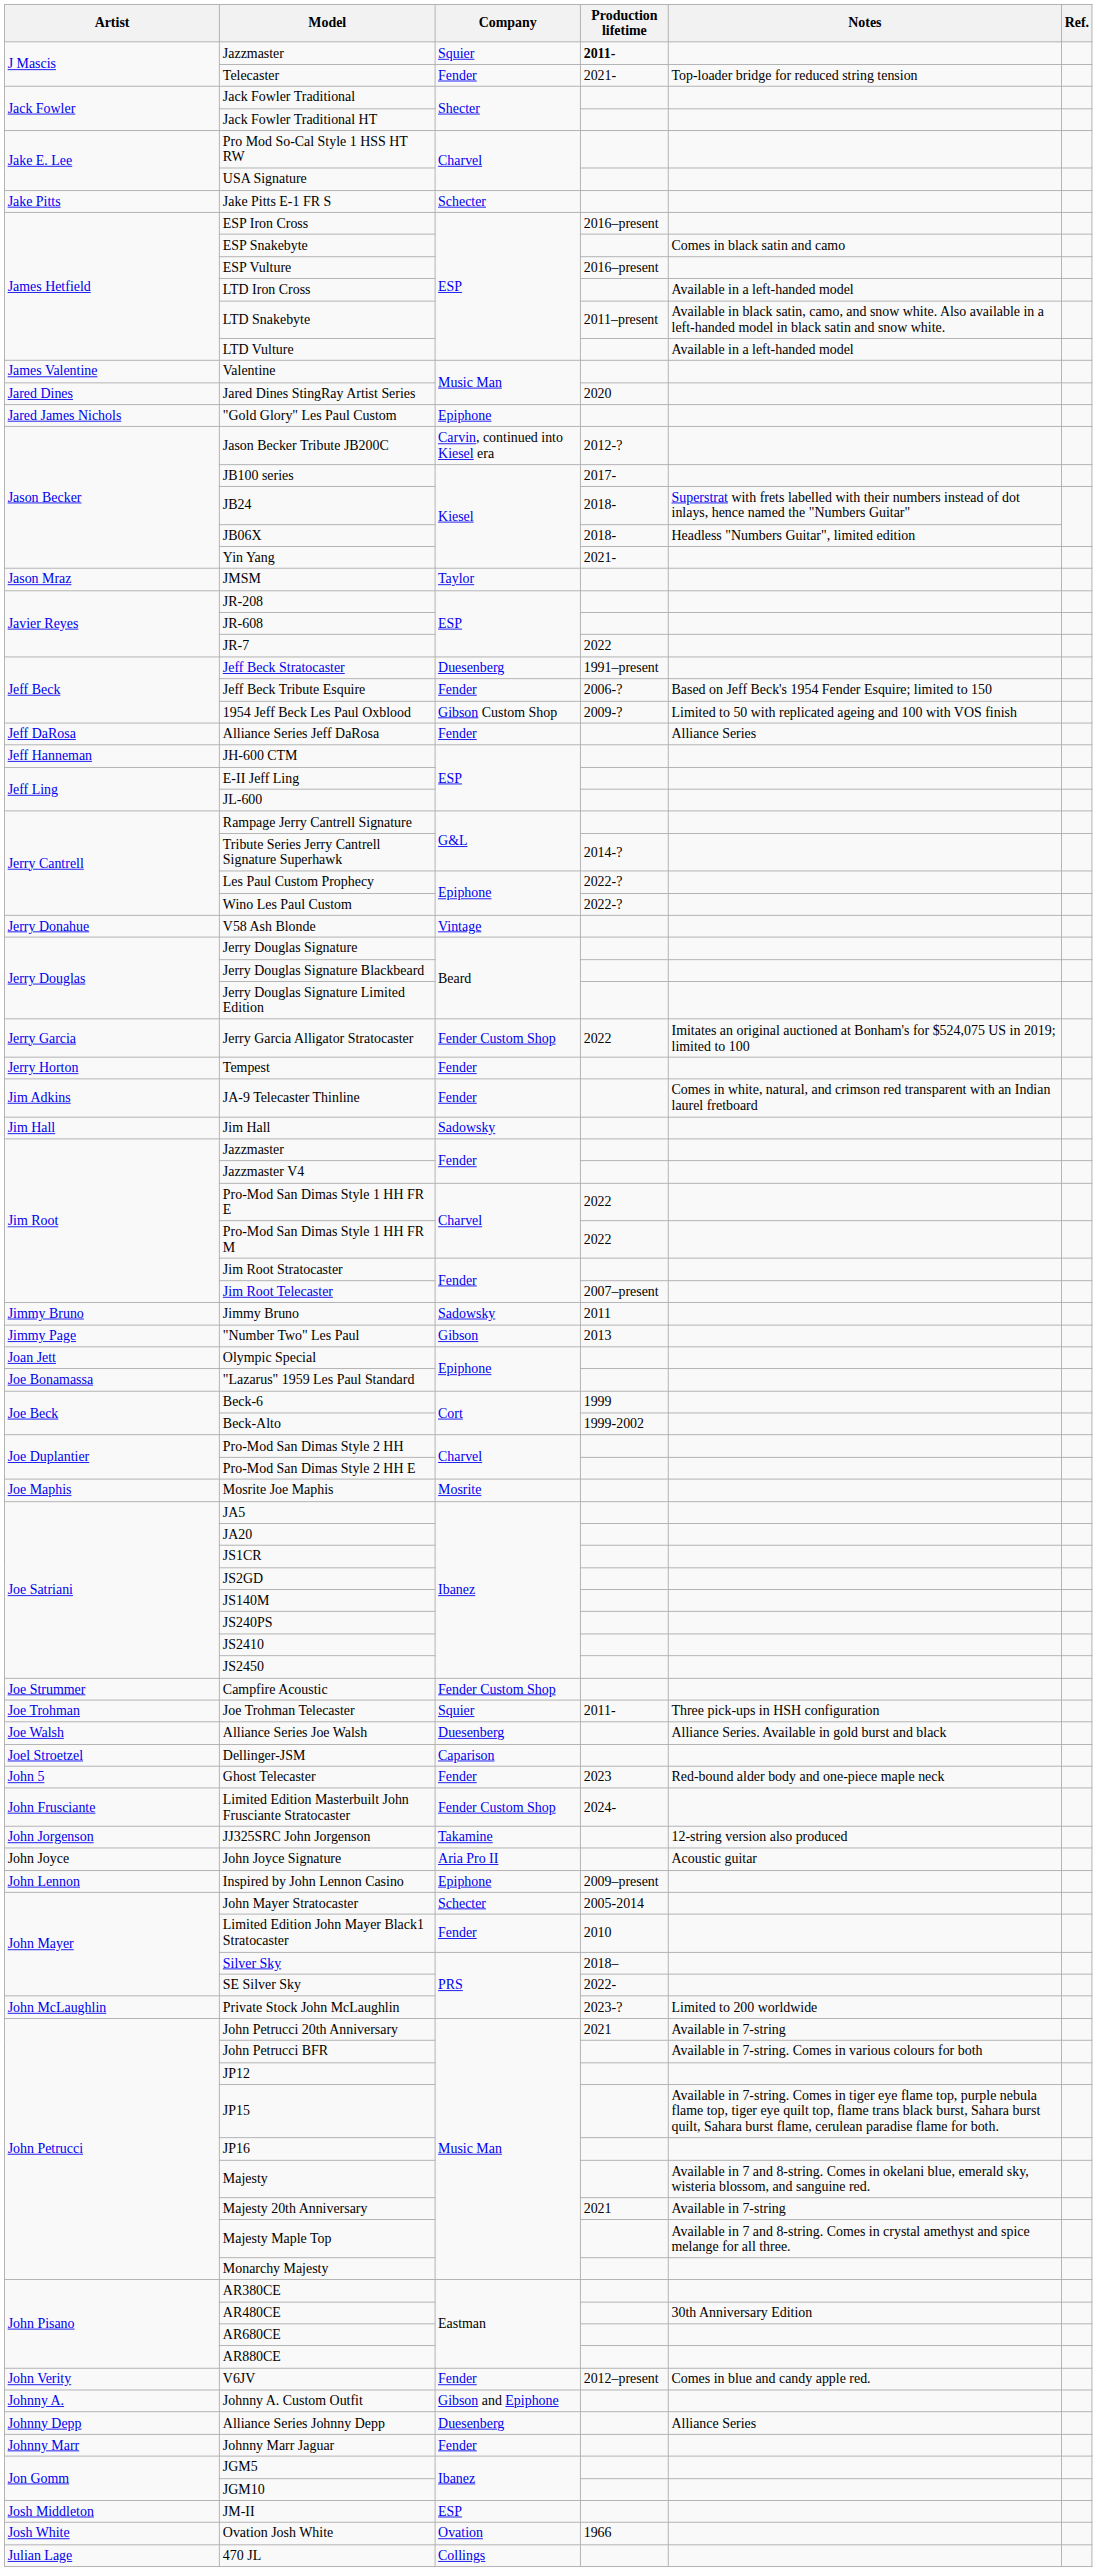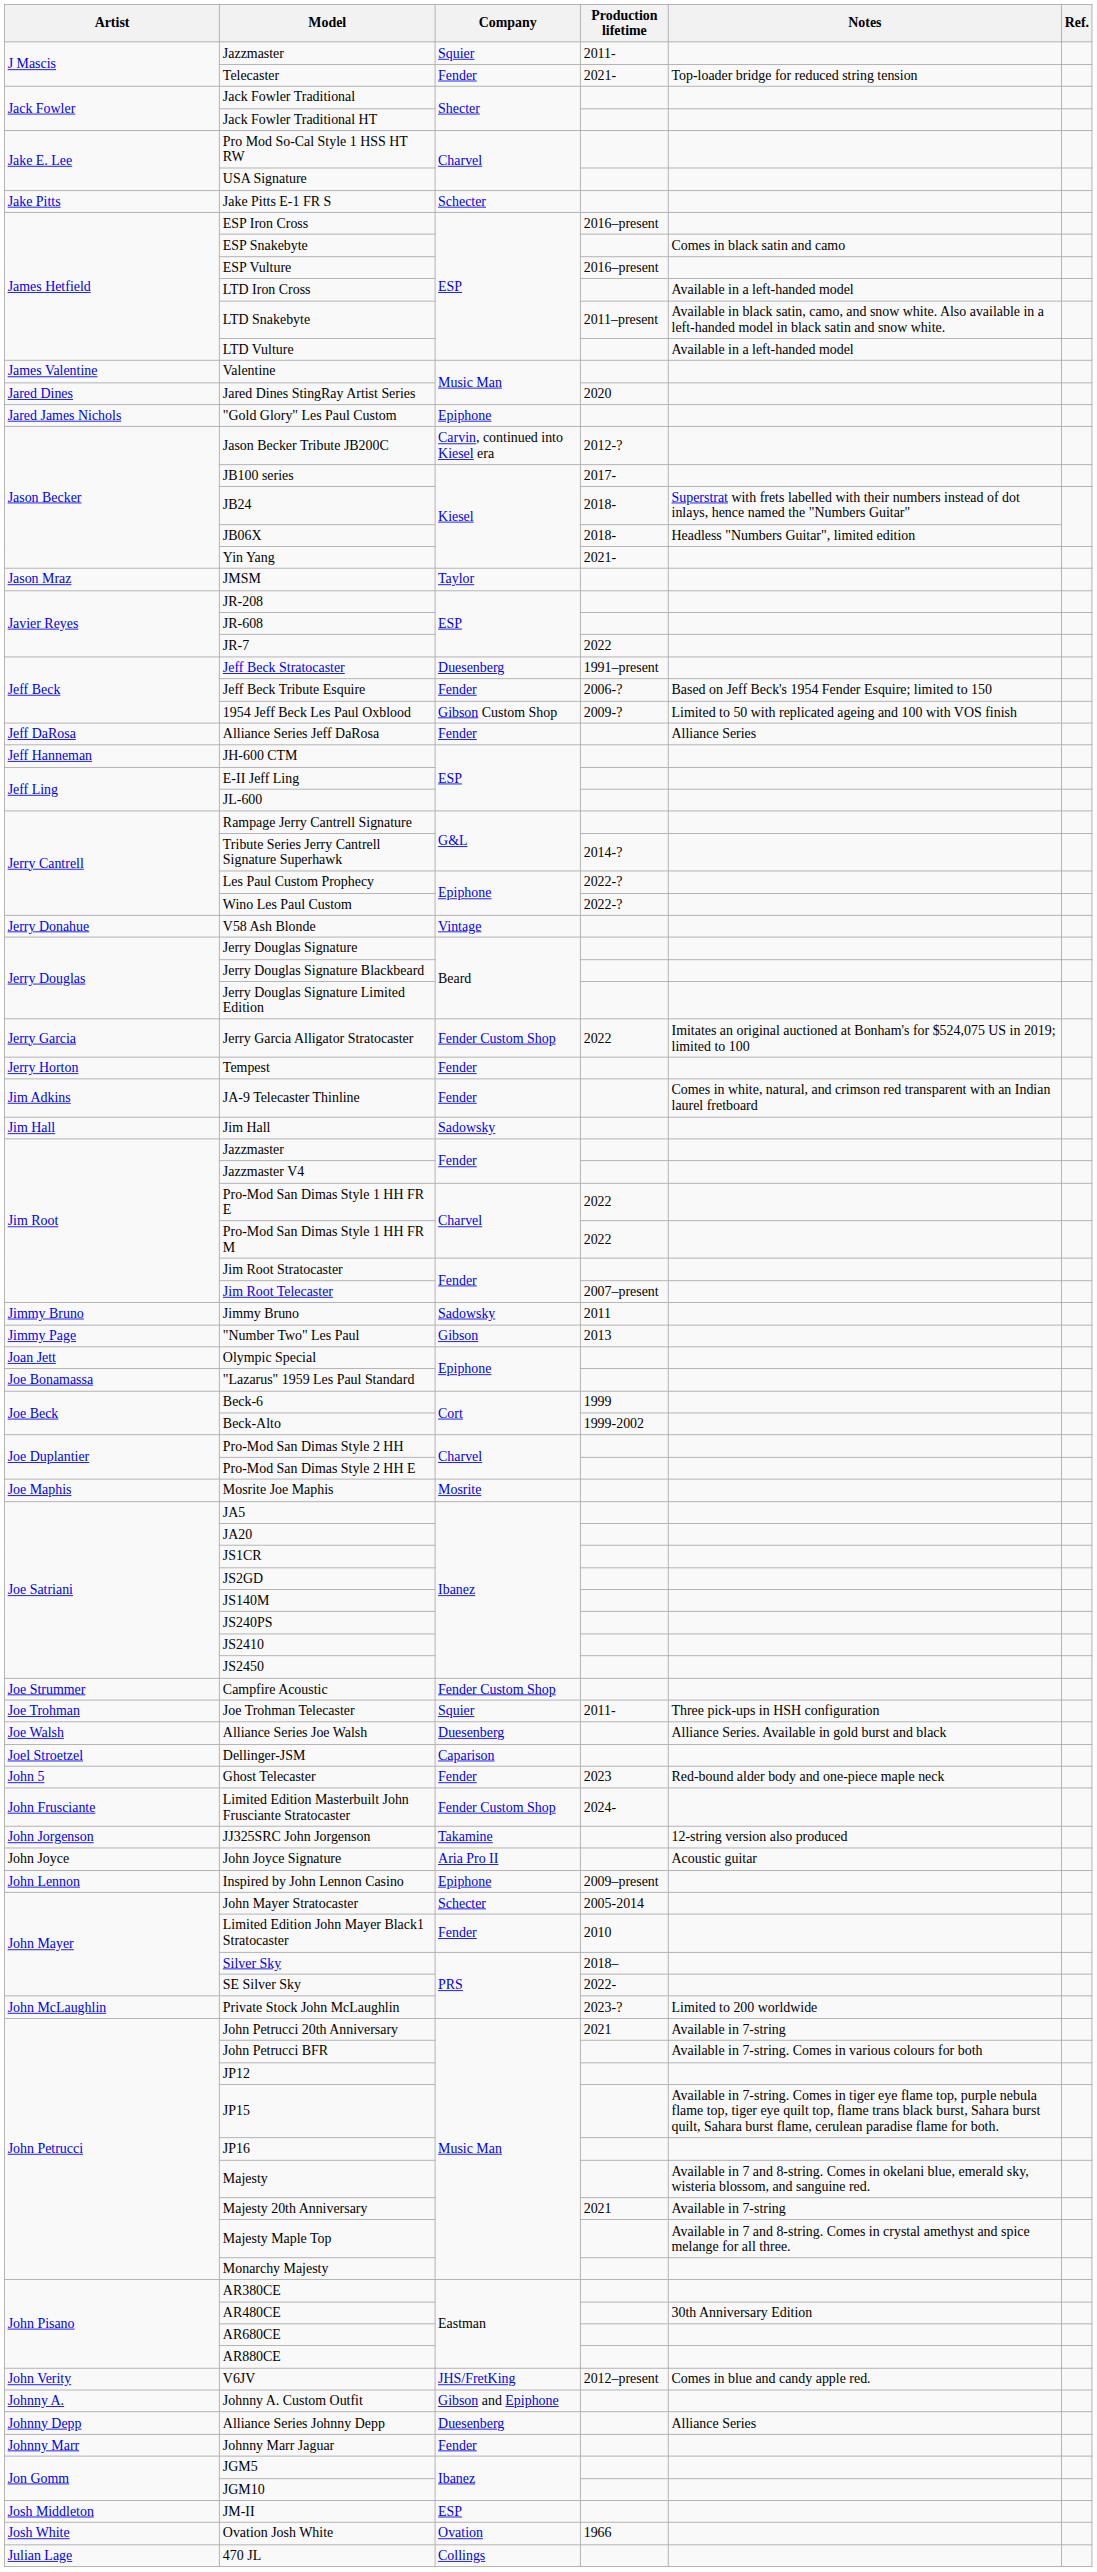J Mascis / Jazzmaster | Production lifetime: bold -> normal
V6JV | Company: Fender -> JHS/FretKing
